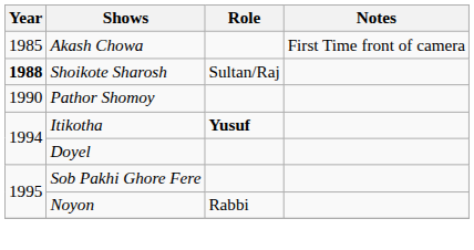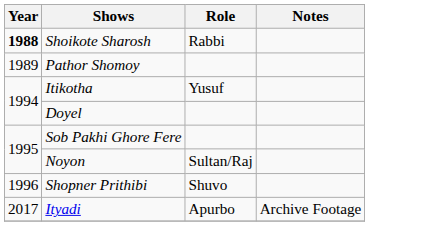- row: 1985 | Akash Chowa | First Time front of camera
Shoikote Sharosh | Role: Sultan/Raj -> Rabbi
Pathor Shomoy | Year: 1990 -> 1989
Itikotha | Role: bold -> normal
Noyon | Role: Rabbi -> Sultan/Raj
+ row: 1996 | Shopner Prithibi | Shuvo
+ row: 2017 | Ityadi | Apurbo | Archive Footage
